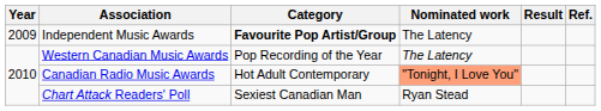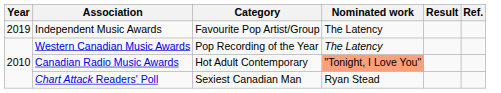Independent Music Awards | Year: 2009 -> 2019
Independent Music Awards | Category: bold -> normal
